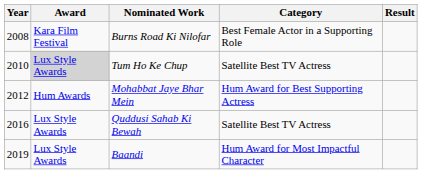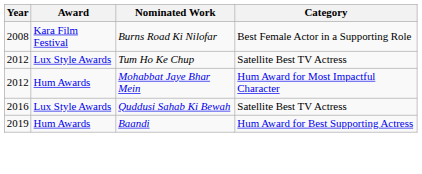- column: Result
Tum Ho Ke Chup | Year: 2010 -> 2012
Tum Ho Ke Chup | Award: lightgrey background -> no background
Mohabbat Jaye Bhar Mein | Category: Hum Award for Best Supporting Actress -> Hum Award for Most Impactful Character
Baandi | Award: Lux Style Awards -> Hum Awards
Baandi | Category: Hum Award for Most Impactful Character -> Hum Award for Best Supporting Actress
